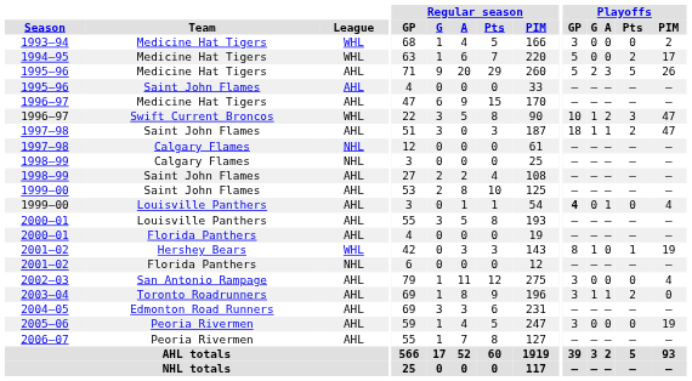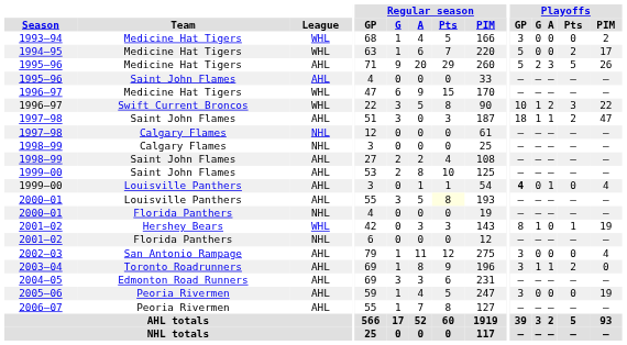1996–97 / Medicine Hat Tigers | League: AHL -> WHL
1996–97 / Swift Current Broncos | Playoffs / PIM: 47 -> 22
2000–01 / Louisville Panthers | Regular season / Pts: no background -> lightyellow background
2000–01 / Florida Panthers | League: AHL -> NHL
